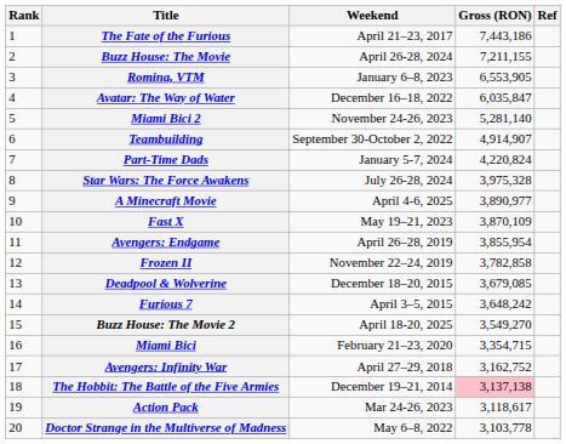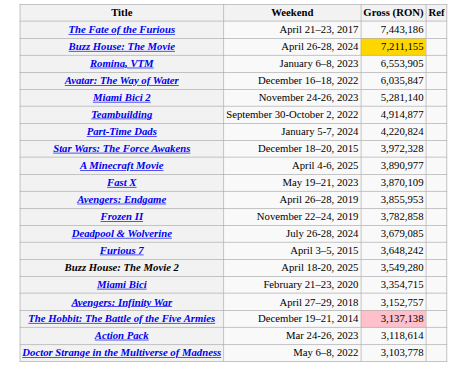- column: Rank | 1 | 2 | 3 | 4 | 5 | 6 | 7 | 8 | 9 | 10 | 11 | 12 | 13 | 14 | 15 | 16 | 17 | 18 | 19 | 20
Buzz House: The Movie | Gross (RON): no background -> gold background
Teambuilding | Gross (RON): 4,914,907 -> 4,914,877
Star Wars: The Force Awakens | Weekend: July 26-28, 2024 -> December 18–20, 2015
Star Wars: The Force Awakens | Gross (RON): 3,975,328 -> 3,972,328
Avengers: Endgame | Gross (RON): 3,855,954 -> 3,855,953
Deadpool & Wolverine | Weekend: December 18–20, 2015 -> July 26-28, 2024
Buzz House: The Movie 2 | Gross (RON): 3,549,270 -> 3,549,280
Avengers: Infinity War | Gross (RON): 3,162,752 -> 3,152,757
Action Pack | Gross (RON): 3,118,617 -> 3,118,614
